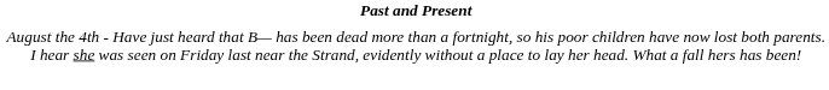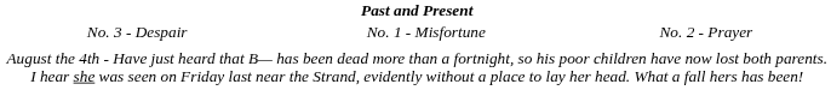+ row: No. 3 - Despair | No. 1 - Misfortune | No. 2 - Prayer
